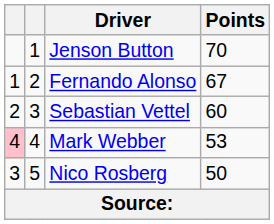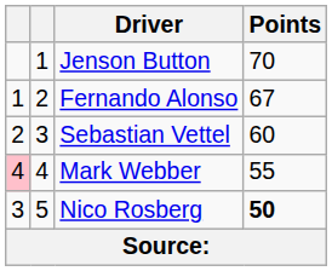Mark Webber | Points: 53 -> 55
Nico Rosberg | Points: normal -> bold
